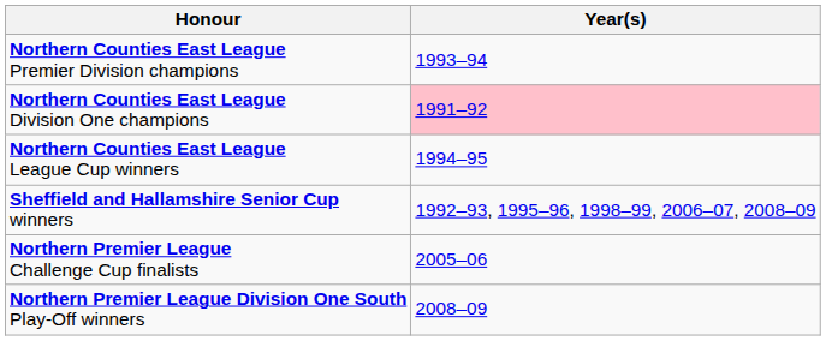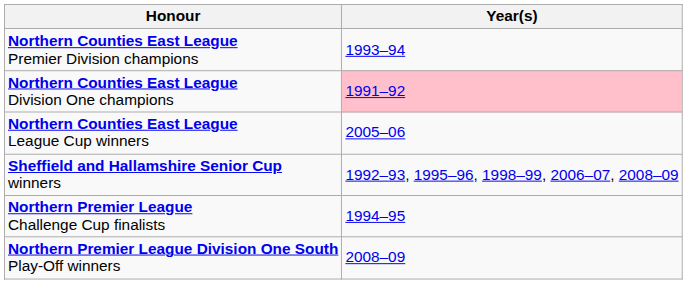Northern Counties East League League Cup winners | Year(s): 1994–95 -> 2005–06
Northern Premier League Challenge Cup finalists | Year(s): 2005–06 -> 1994–95
